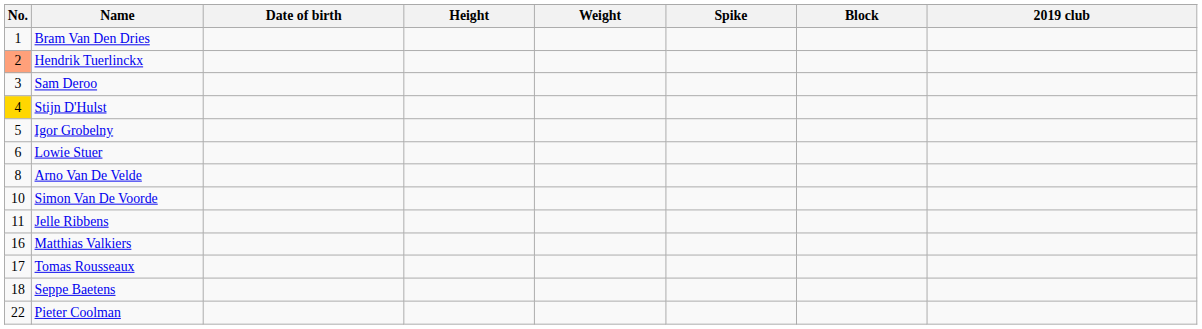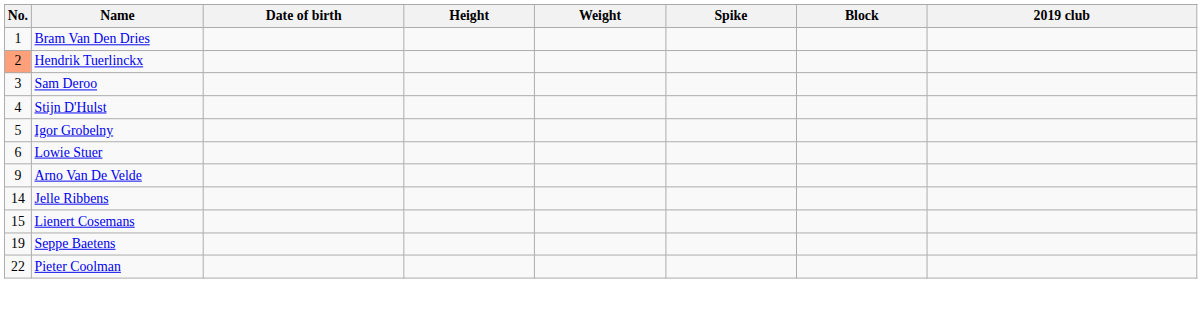Stijn D'Hulst | No.: gold background -> no background
Arno Van De Velde | No.: 8 -> 9
- row: 10 | Simon Van De Voorde
Jelle Ribbens | No.: 11 -> 14
+ row: 15 | Lienert Cosemans
- row: 16 | Matthias Valkiers
- row: 17 | Tomas Rousseaux
Seppe Baetens | No.: 18 -> 19
